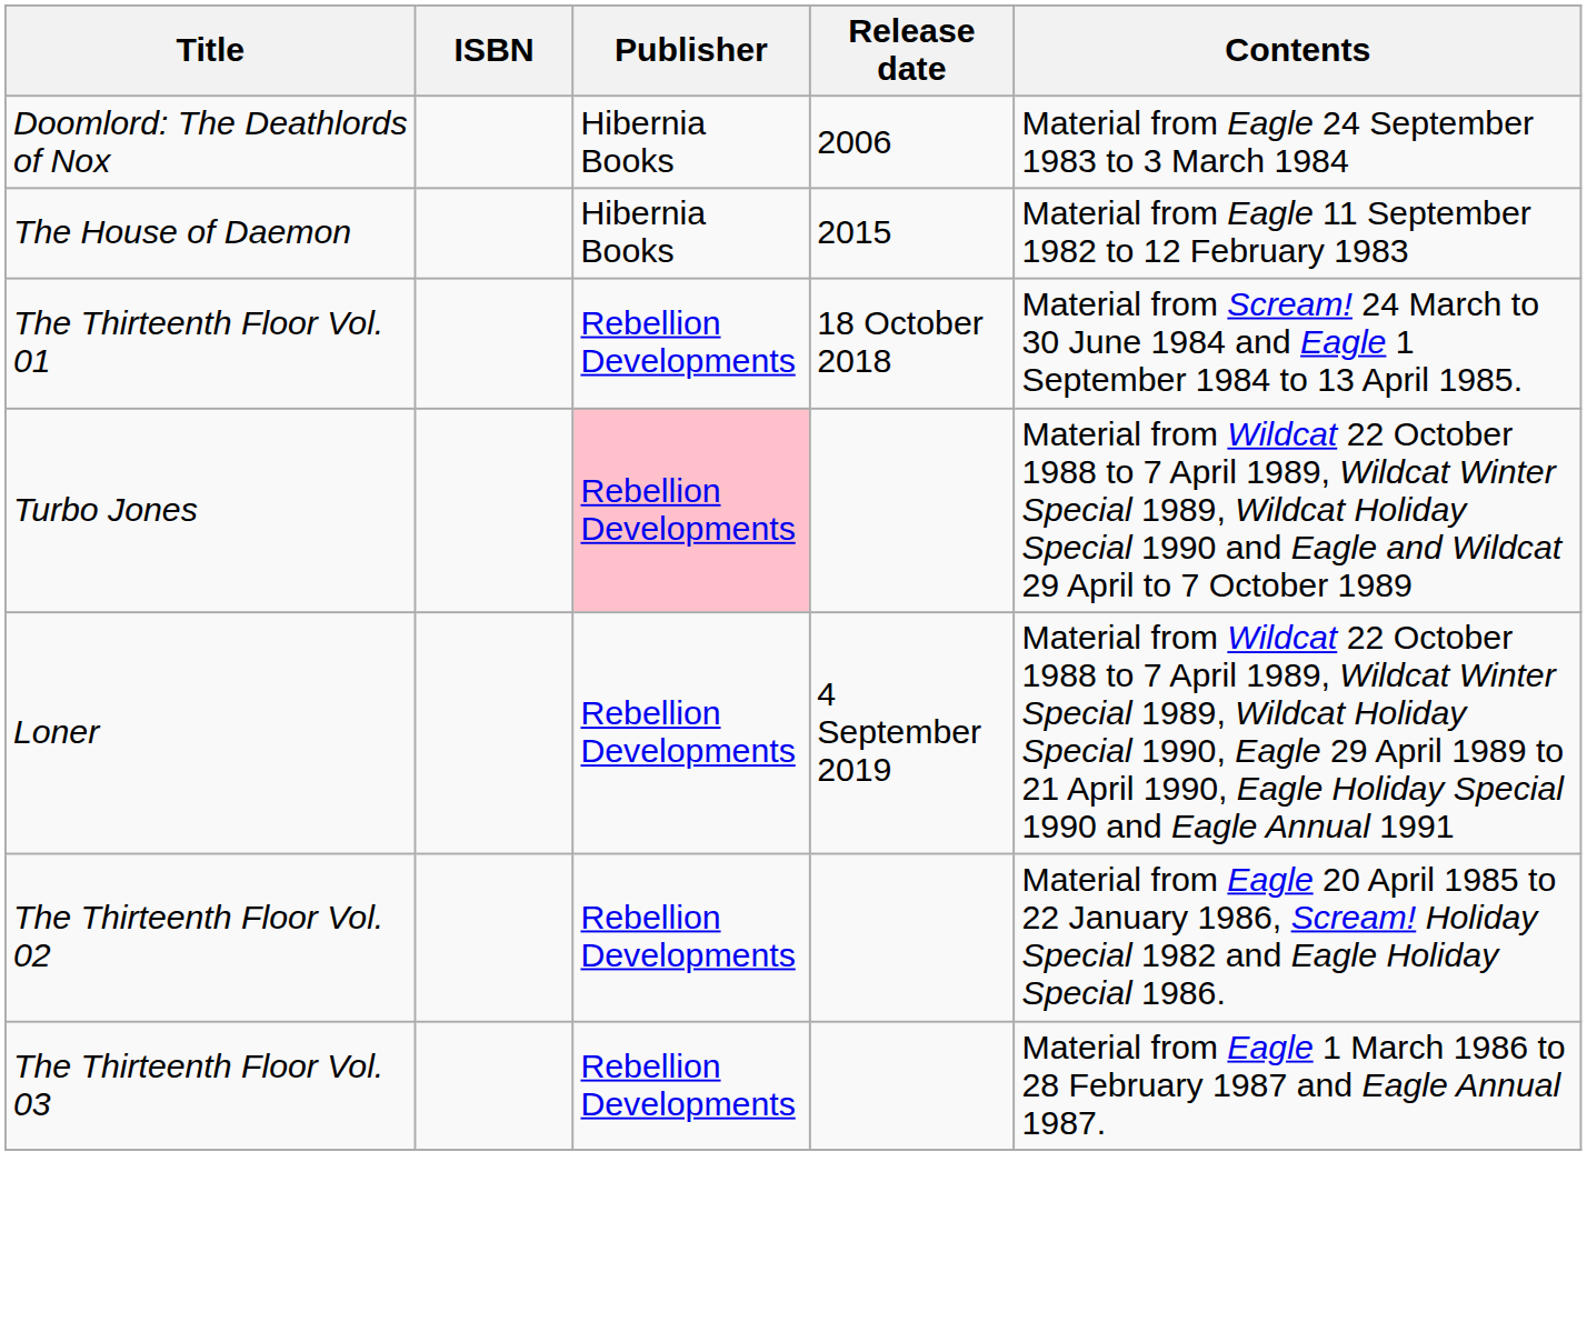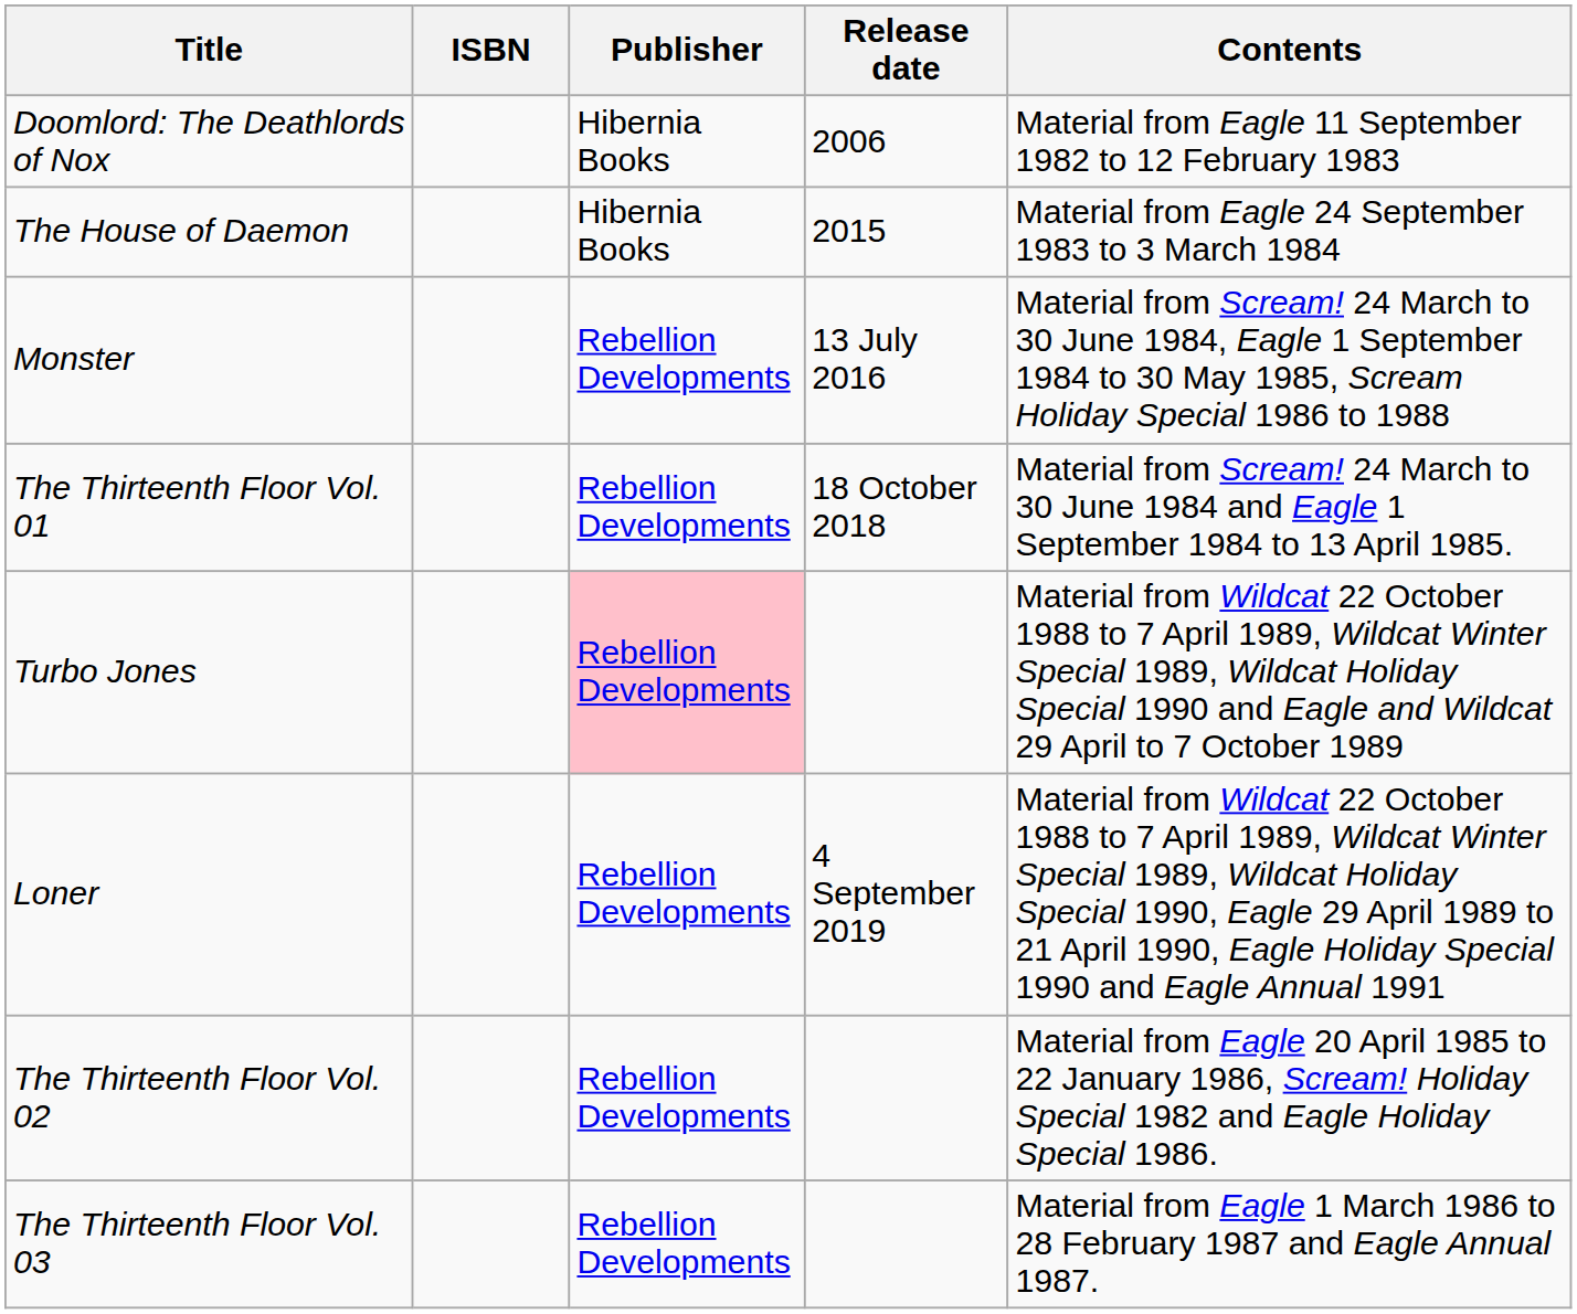Doomlord: The Deathlords of Nox | Contents: Material from Eagle 24 September 1983 to 3 March 1984 -> Material from Eagle 11 September 1982 to 12 February 1983
The House of Daemon | Contents: Material from Eagle 11 September 1982 to 12 February 1983 -> Material from Eagle 24 September 1983 to 3 March 1984
+ row: Monster | Rebellion Developments | 13 July 2016 | Material from Scream! 24 March to 30 June 1984, Eagle 1 September 1984 to 30 May 1985, Scream Holiday Special 1986 to 1988
